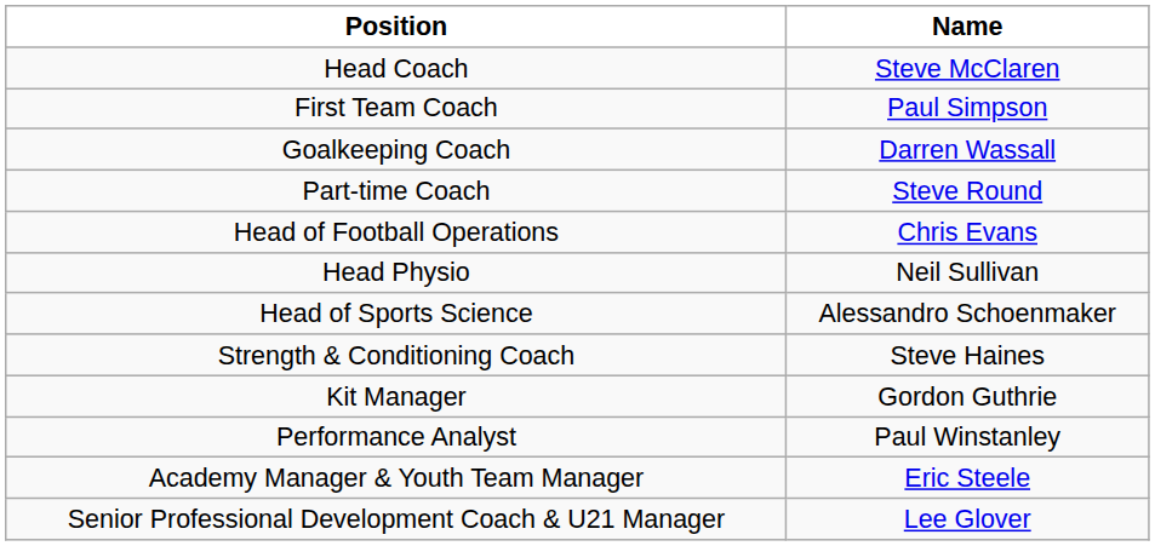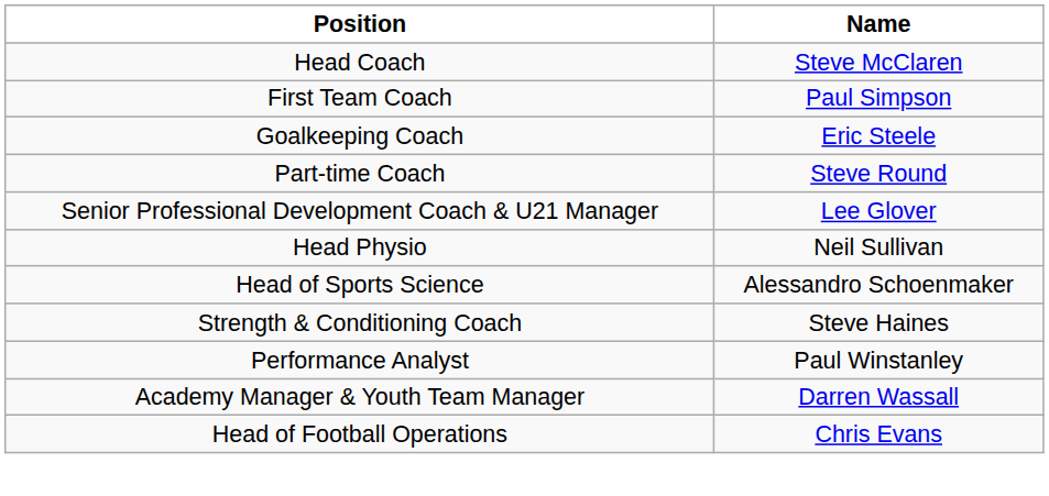Goalkeeping Coach | Name: Darren Wassall -> Eric Steele
rows swapped: Head of Football Operations <-> Senior Professional Development Coach & U21 Manager
- row: Kit Manager | Gordon Guthrie
Academy Manager & Youth Team Manager | Name: Eric Steele -> Darren Wassall
